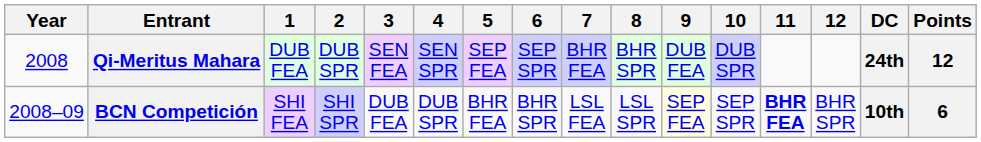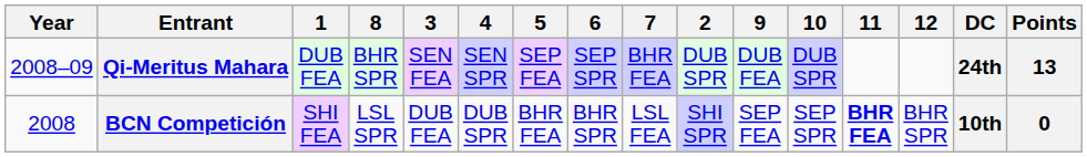columns swapped: 2 <-> 8
Qi-Meritus Mahara | Year: 2008 -> 2008–09
Qi-Meritus Mahara | Points: 12 -> 13
BCN Competición | Year: 2008–09 -> 2008
BCN Competición | 9: lightyellow background -> no background
BCN Competición | Points: 6 -> 0
